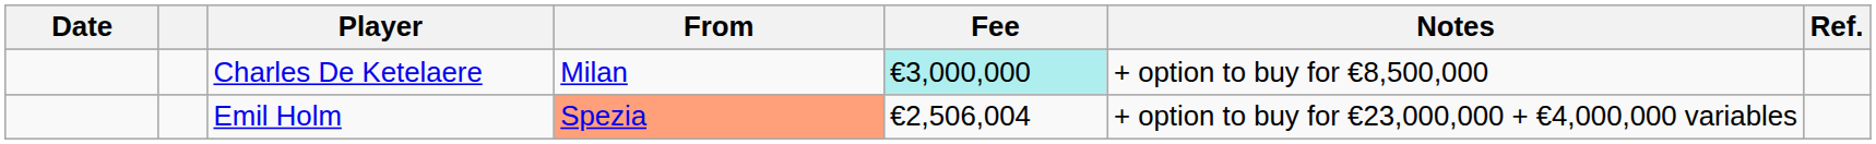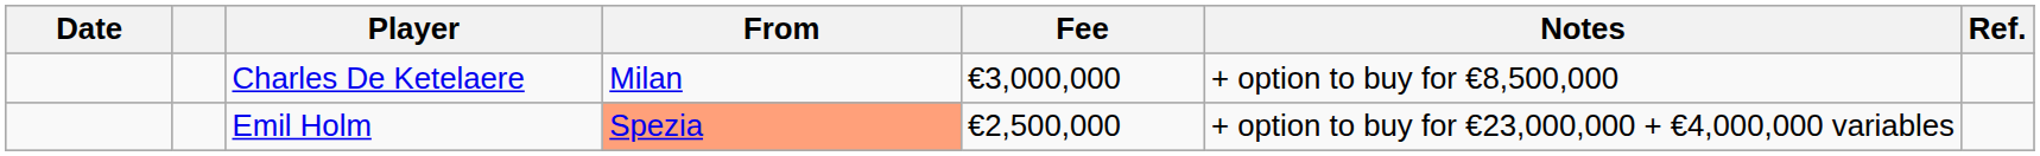Charles De Ketelaere | Fee: paleturquoise background -> no background
Emil Holm | Fee: €2,506,004 -> €2,500,000
